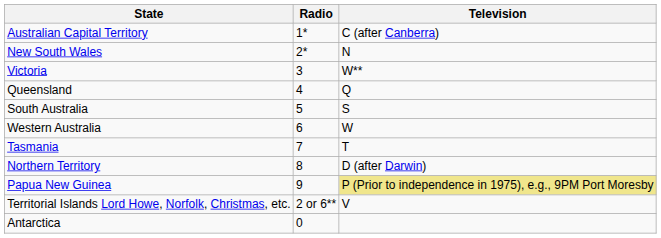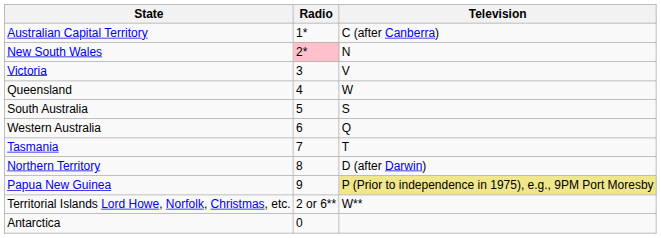New South Wales | Radio: no background -> pink background
Victoria | Television: W** -> V
Queensland | Television: Q -> W
Western Australia | Television: W -> Q
Territorial Islands Lord Howe, Norfolk, Christmas, etc. | Television: V -> W**
